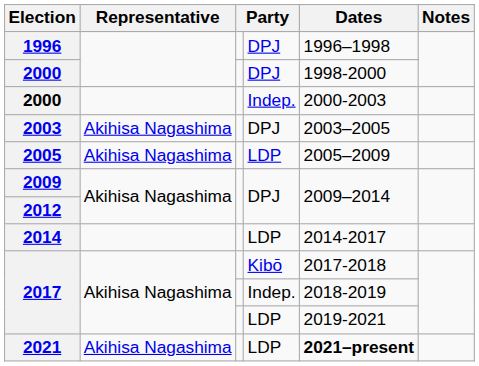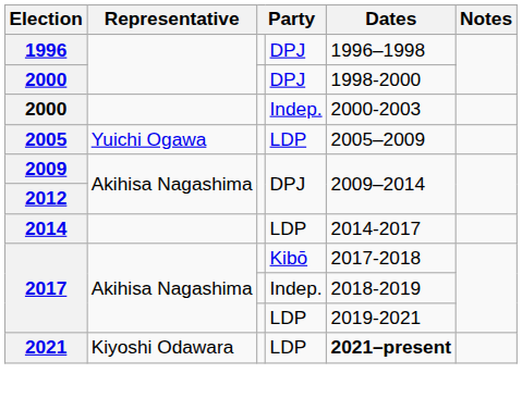- row: 2003 | Akihisa Nagashima | DPJ | 2003–2005
2005 | Representative: Akihisa Nagashima -> Yuichi Ogawa
2021 | Representative: Akihisa Nagashima -> Kiyoshi Odawara
